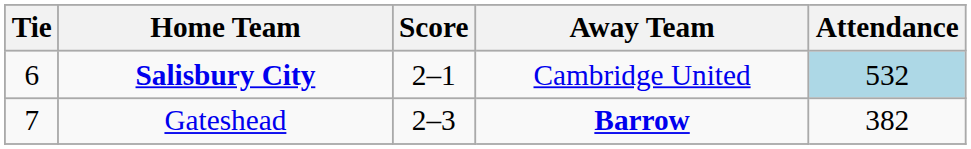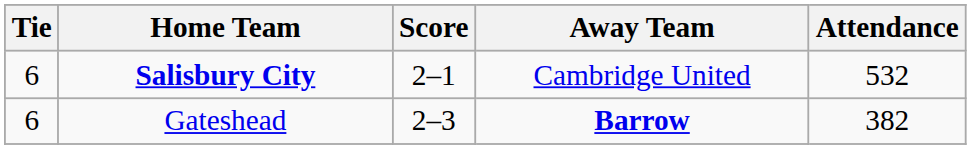Salisbury City | Attendance: lightblue background -> no background
Gateshead | Tie: 7 -> 6
